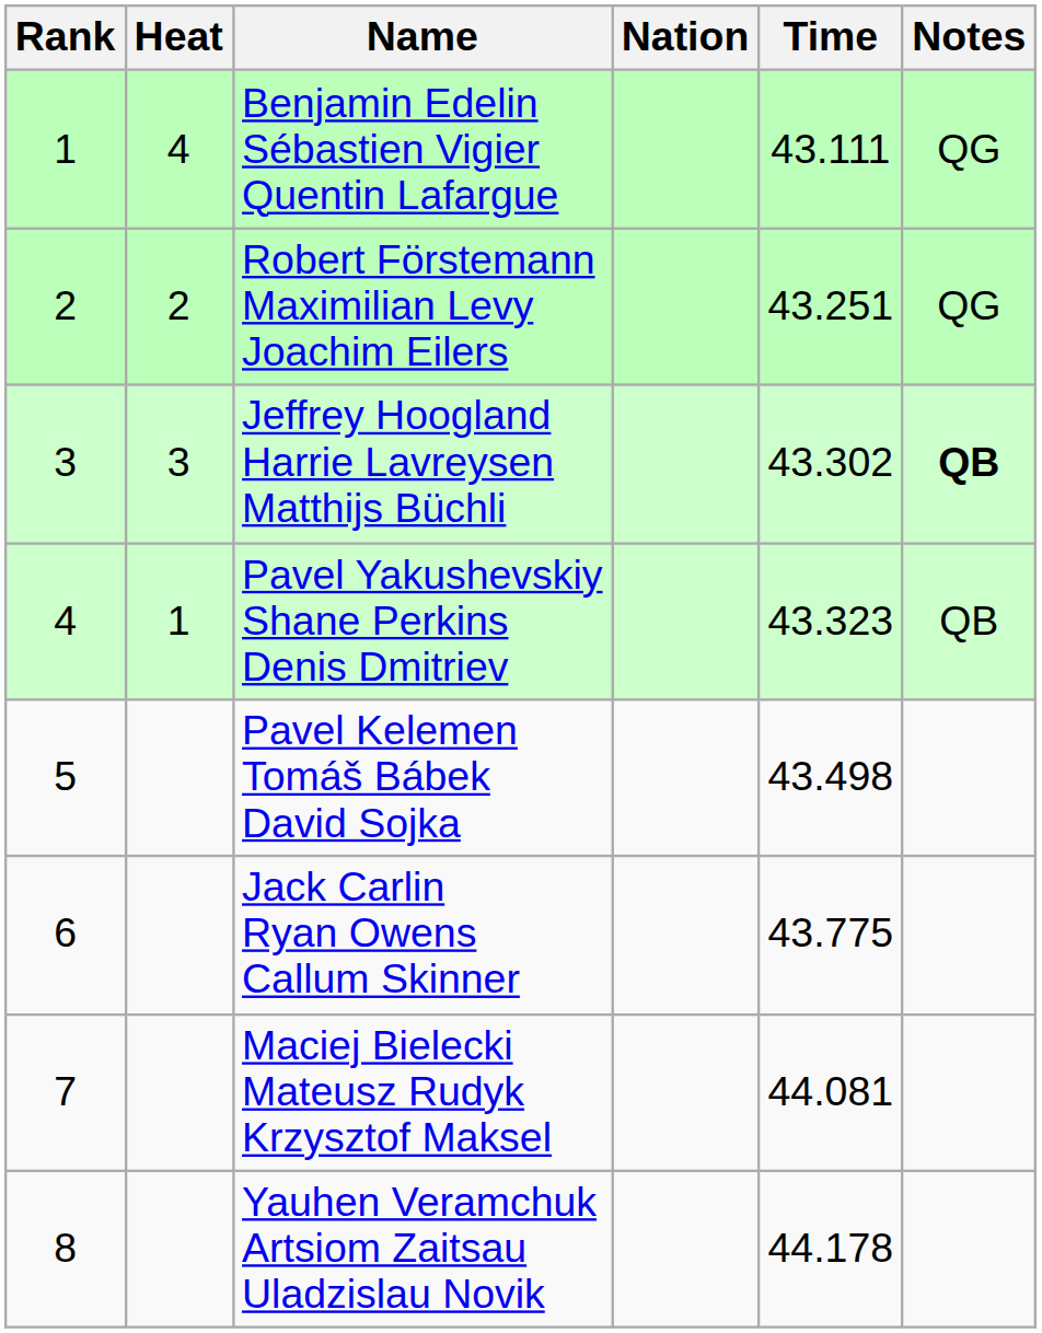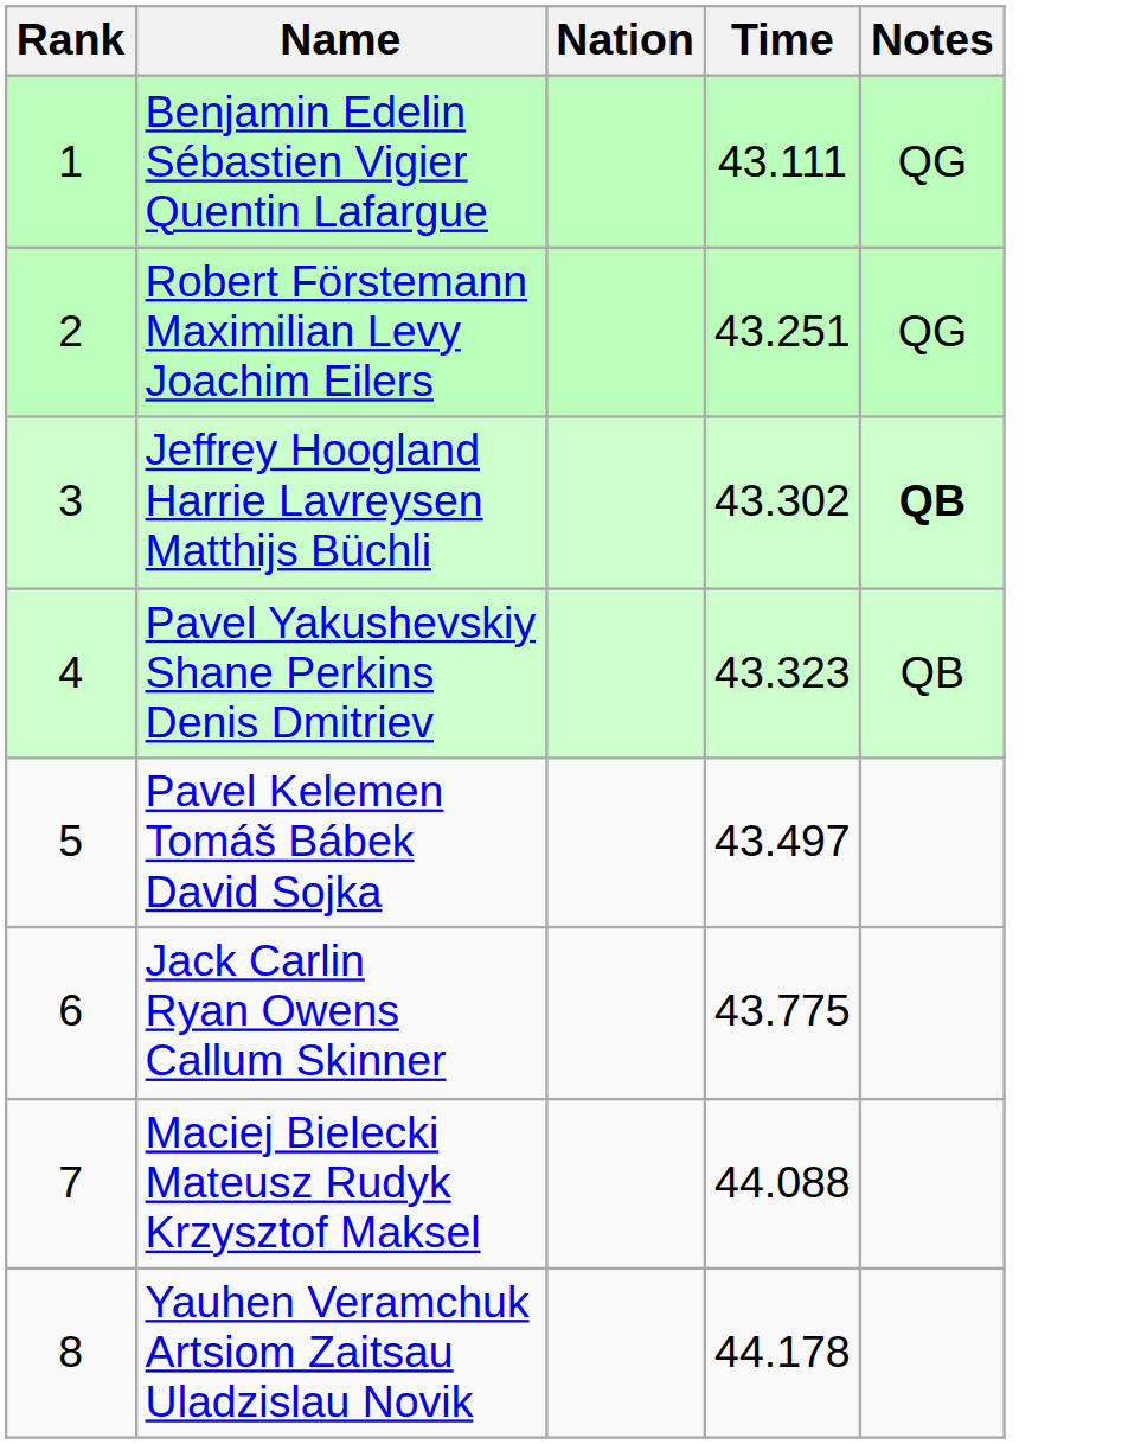- column: Heat | 4 | 2 | 3 | 1
Pavel Kelemen Tomáš Bábek David Sojka | Time: 43.498 -> 43.497
Maciej Bielecki Mateusz Rudyk Krzysztof Maksel | Time: 44.081 -> 44.088
